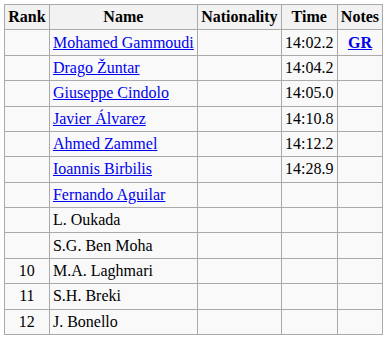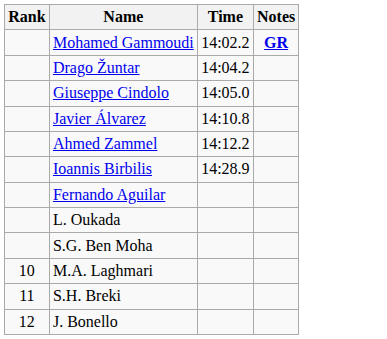- column: Nationality
